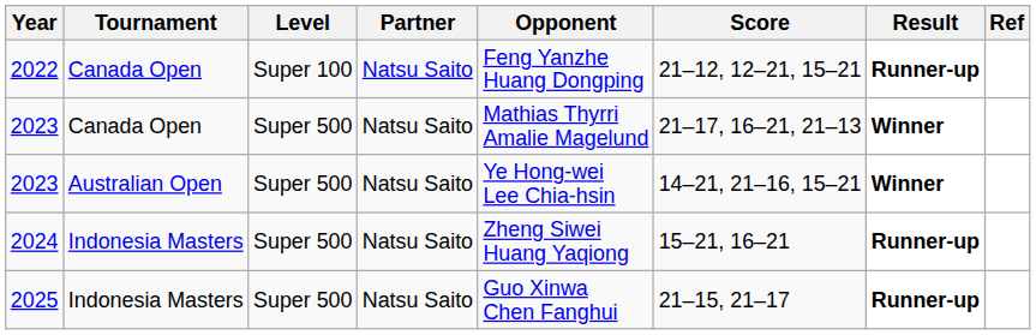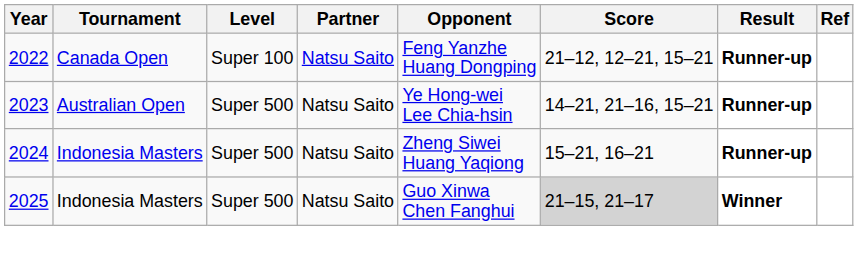- row: 2023 | Canada Open | Super 500 | Natsu Saito | Mathias Thyrri Amalie Magelund | 21–17, 16–21, 21–13 | Winner
2023 / Australian Open | Result: Winner -> Runner-up
2025 | Score: no background -> lightgrey background
2025 | Result: Runner-up -> Winner
